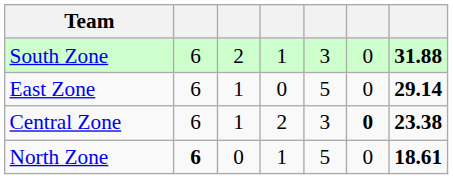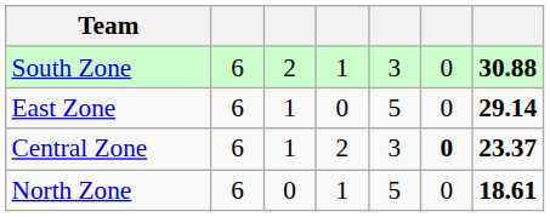South Zone | column 7: 31.88 -> 30.88
Central Zone | column 7: 23.38 -> 23.37
North Zone | column 2: bold -> normal
